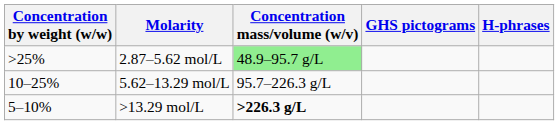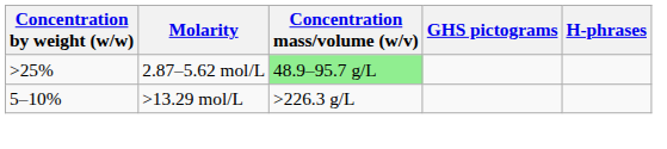- row: 10–25% | 5.62–13.29 mol/L | 95.7–226.3 g/L
>13.29 mol/L | Concentration mass/volume (w/v): bold -> normal
